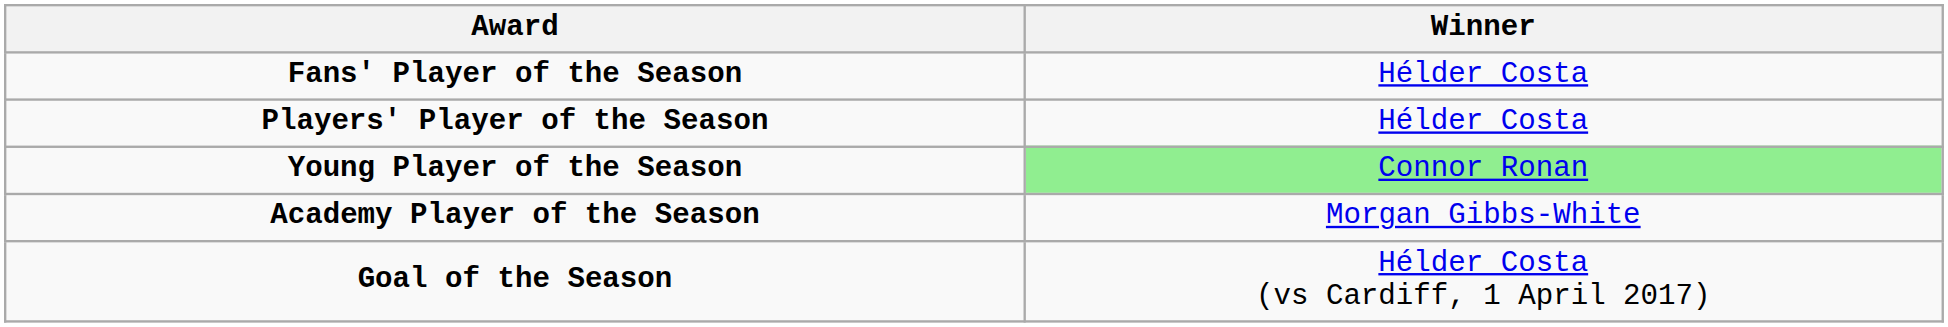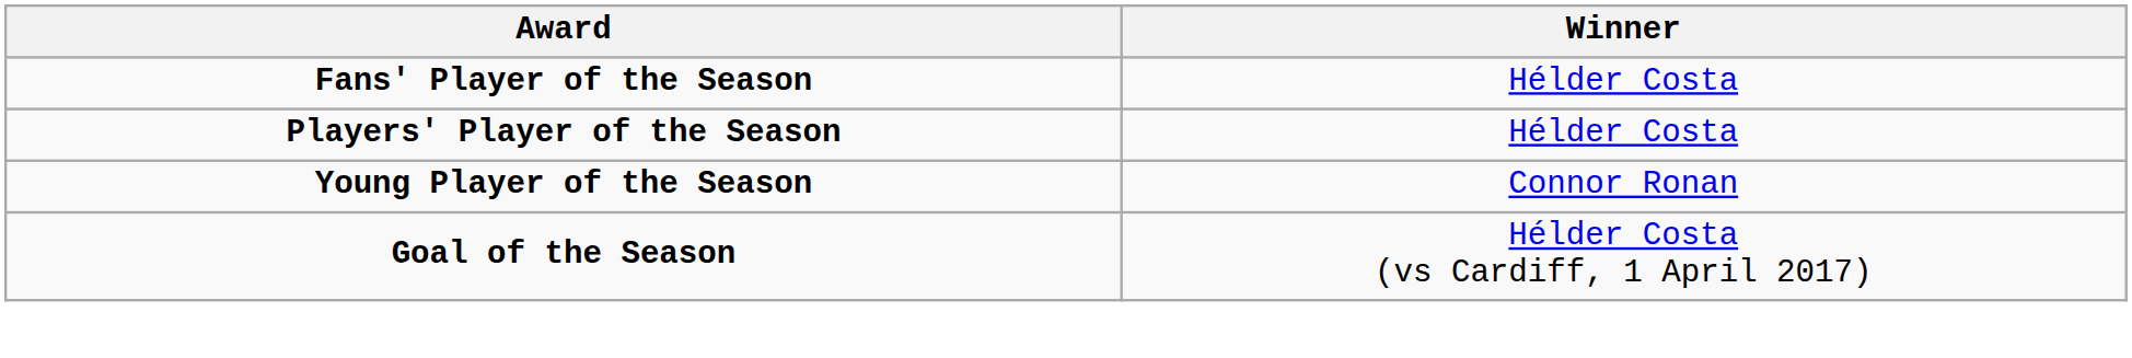Young Player of the Season | Winner: lightgreen background -> no background
- row: Academy Player of the Season | Morgan Gibbs-White
